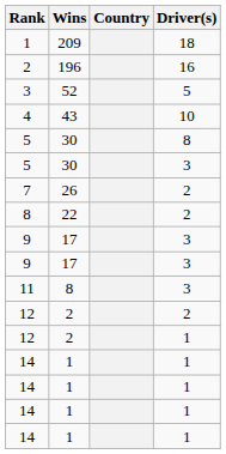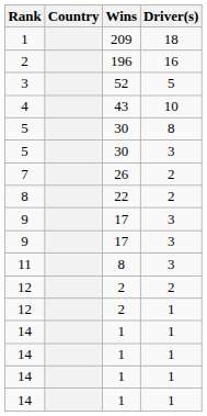columns swapped: Country <-> Wins
